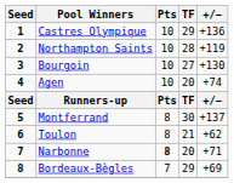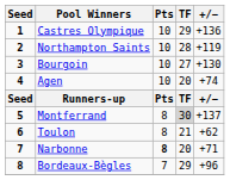Montferrand | TF: no background -> lightgrey background
Bordeaux-Bègles | +/−: +69 -> +96
